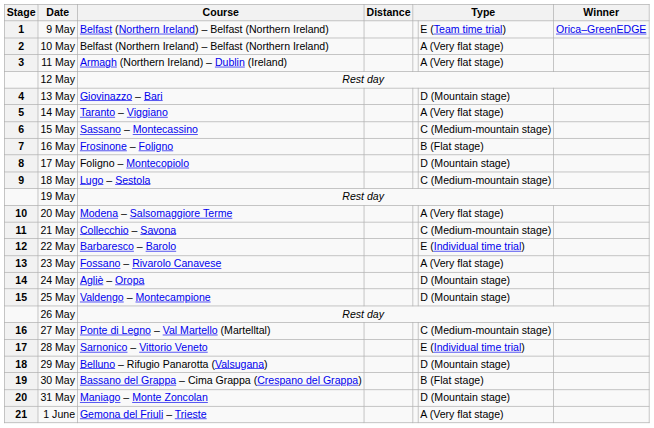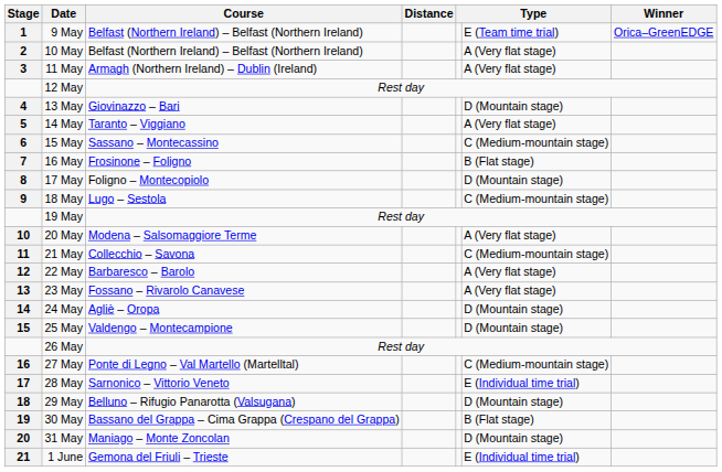22 May | column 6: E (Individual time trial) -> A (Very flat stage)
1 June | column 6: A (Very flat stage) -> E (Individual time trial)
